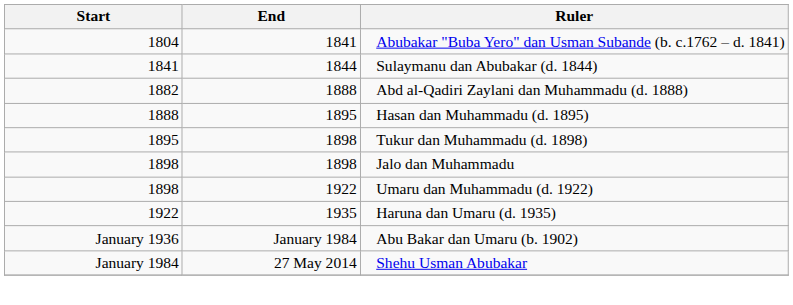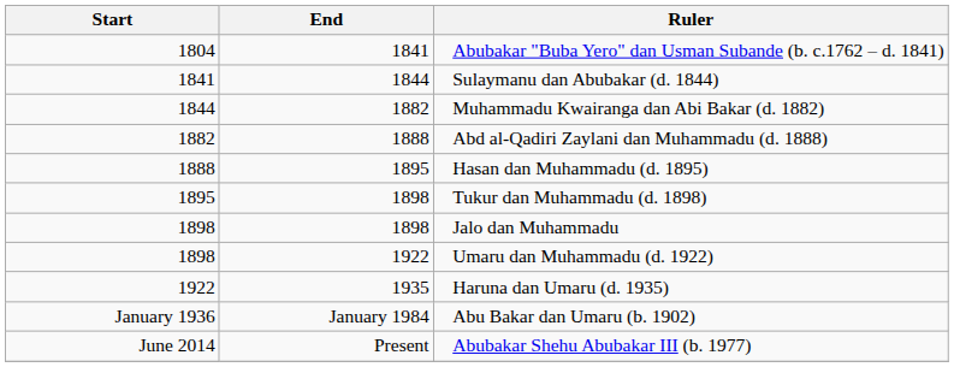+ row: 1844 | 1882 | Muhammadu Kwairanga dan Abi Bakar (d. 1882)
- row: January 1984 | 27 May 2014 | Shehu Usman Abubakar
+ row: June 2014 | Present | Abubakar Shehu Abubakar III (b. 1977)
